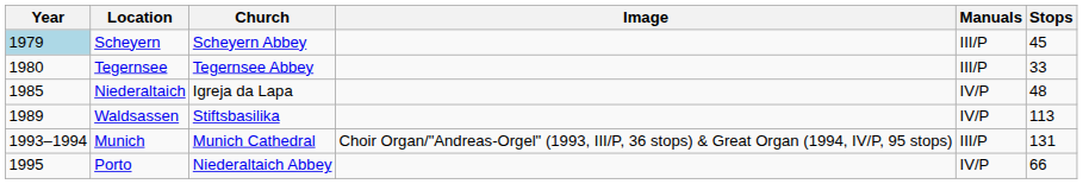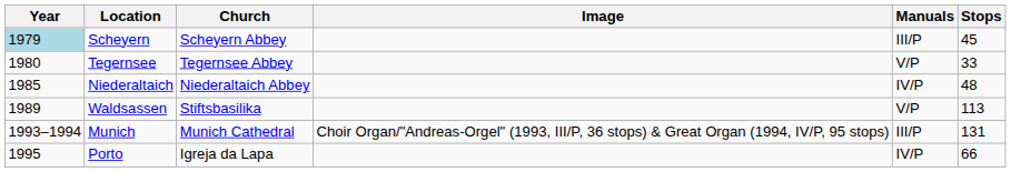Tegernsee | Manuals: III/P -> V/P
Niederaltaich | Church: Igreja da Lapa -> Niederaltaich Abbey
Waldsassen | Manuals: IV/P -> V/P
Porto | Church: Niederaltaich Abbey -> Igreja da Lapa
